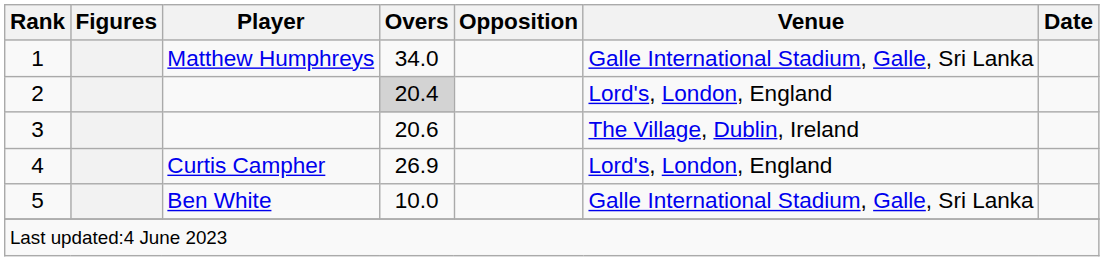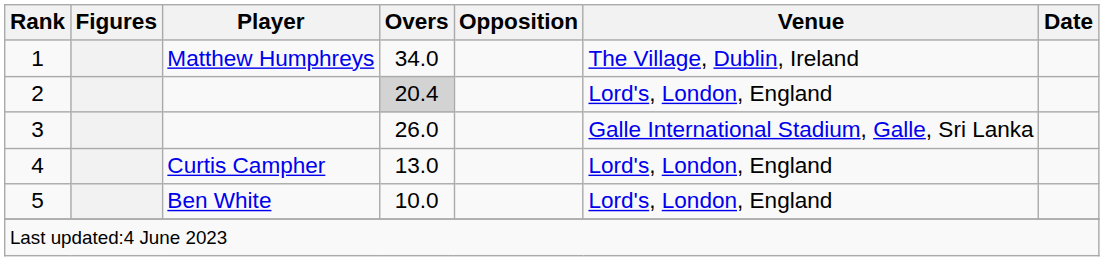1 | Venue: Galle International Stadium, Galle, Sri Lanka -> The Village, Dublin, Ireland
3 | Overs: 20.6 -> 26.0
3 | Venue: The Village, Dublin, Ireland -> Galle International Stadium, Galle, Sri Lanka
4 | Overs: 26.9 -> 13.0
5 | Venue: Galle International Stadium, Galle, Sri Lanka -> Lord's, London, England
